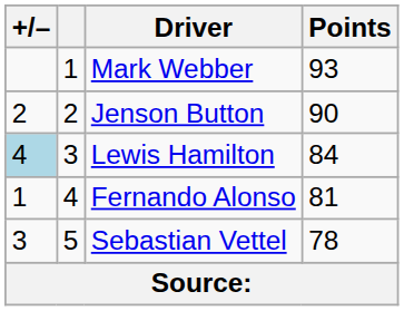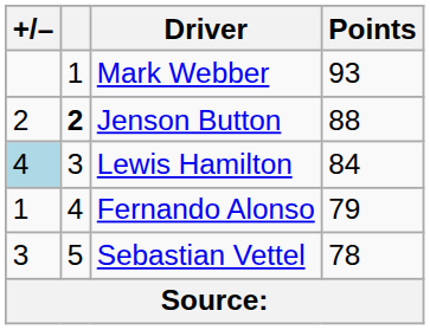Jenson Button | column 2: normal -> bold
Jenson Button | Points: 90 -> 88
Fernando Alonso | Points: 81 -> 79
